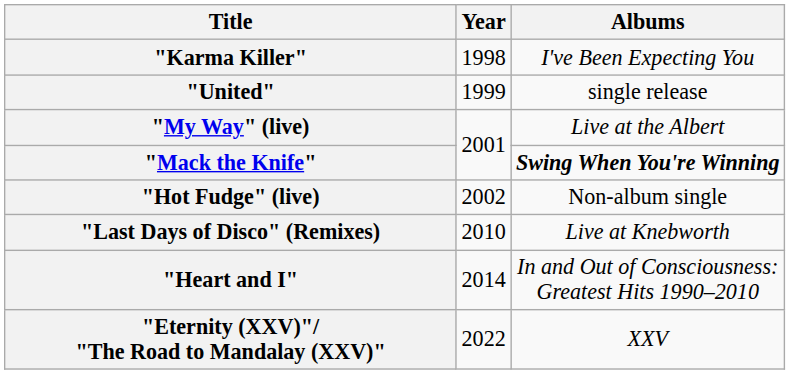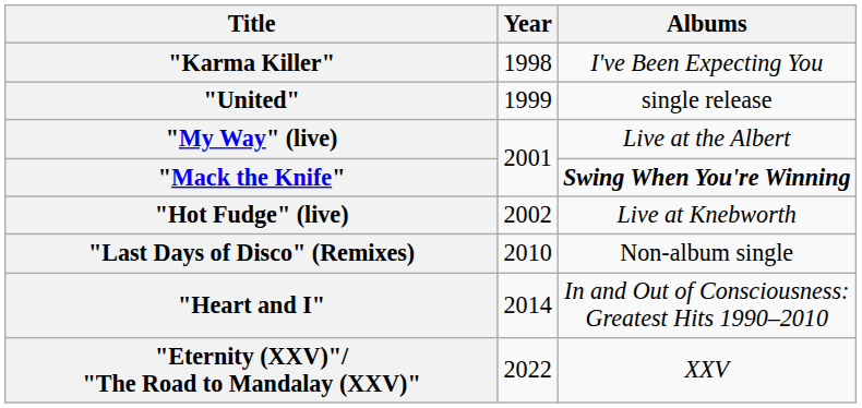"Hot Fudge" (live) | Albums: Non-album single -> Live at Knebworth
"Last Days of Disco" (Remixes) | Albums: Live at Knebworth -> Non-album single
